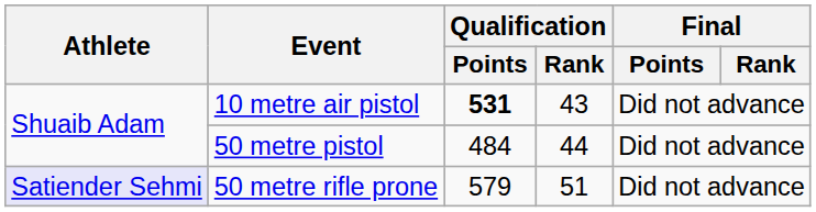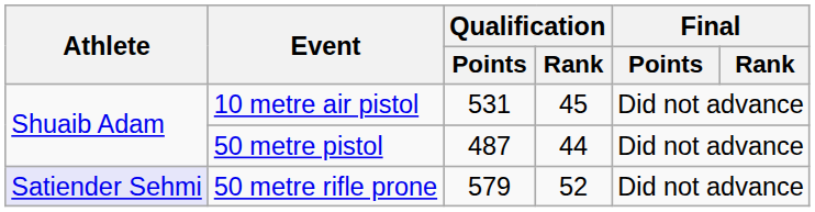10 metre air pistol | Qualification / Points: bold -> normal
10 metre air pistol | Qualification / Rank: 43 -> 45
50 metre pistol | Qualification / Points: 484 -> 487
50 metre rifle prone | Qualification / Rank: 51 -> 52
